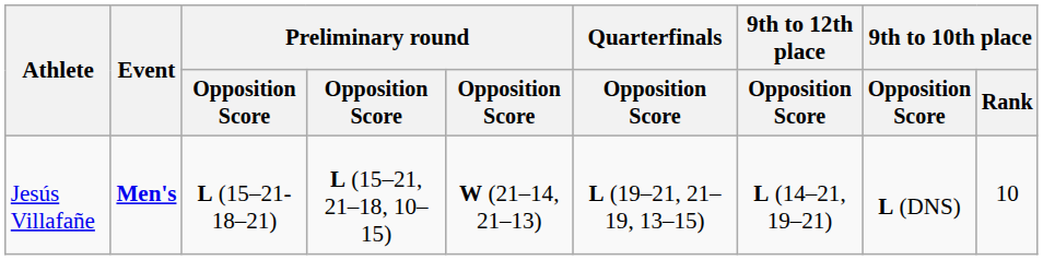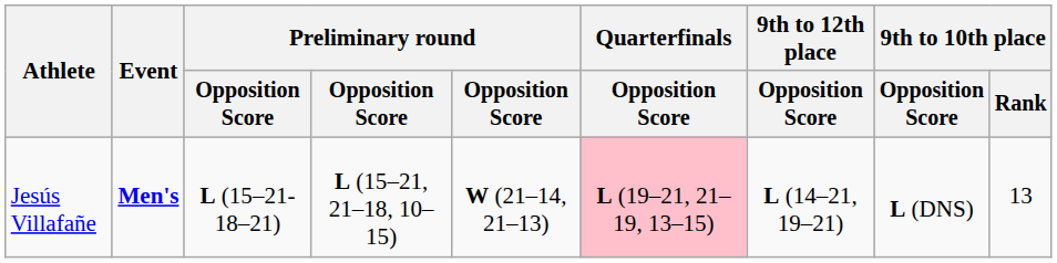Jesús Villafañe | Quarterfinals / Opposition Score: no background -> pink background
Jesús Villafañe | 9th to 10th place / Rank: 10 -> 13
